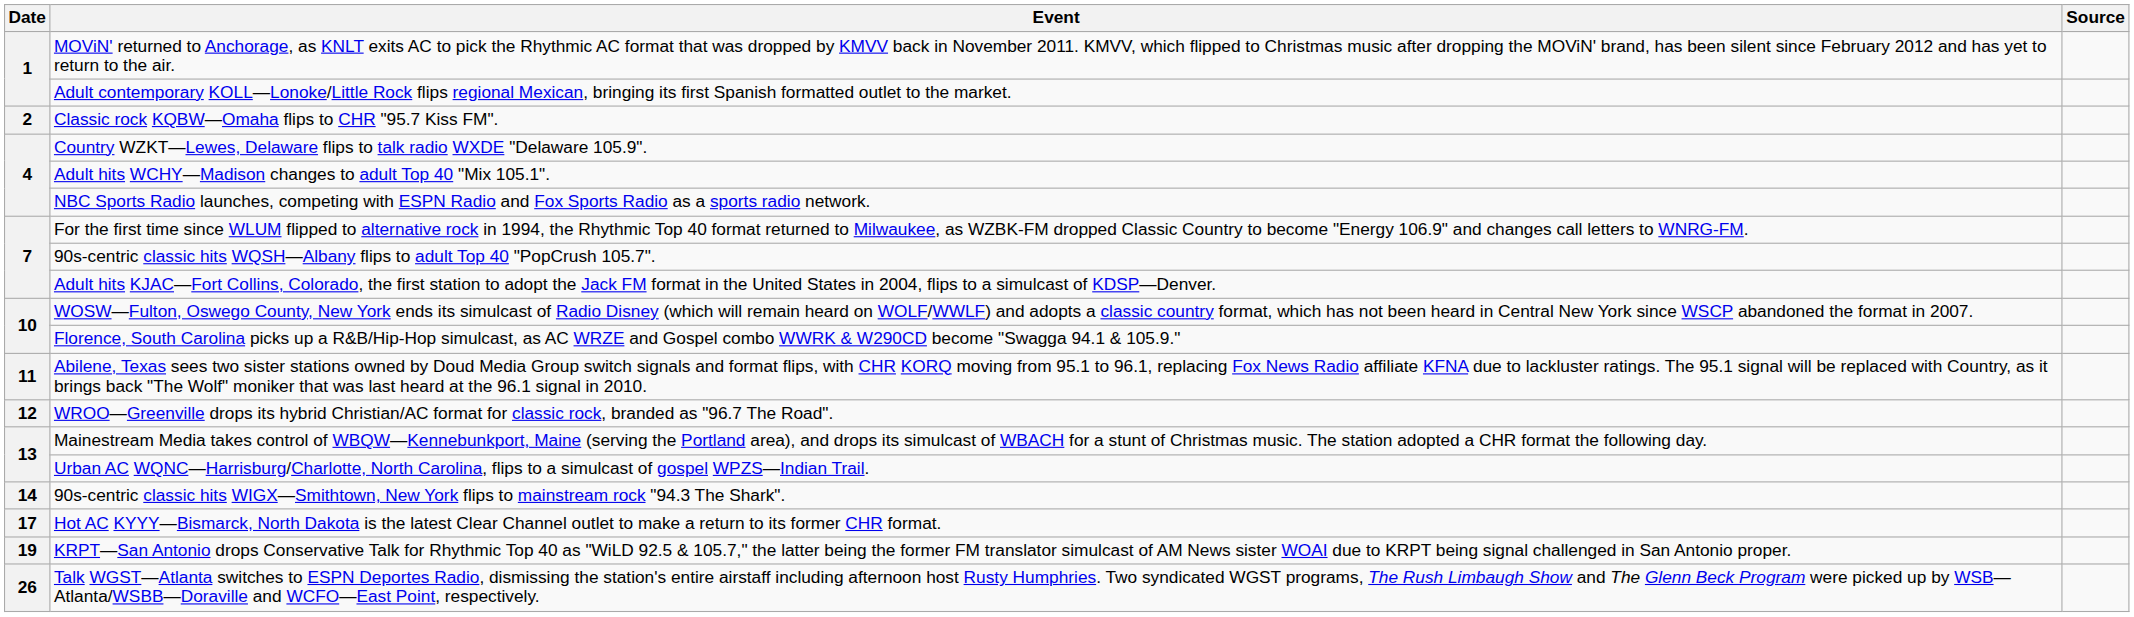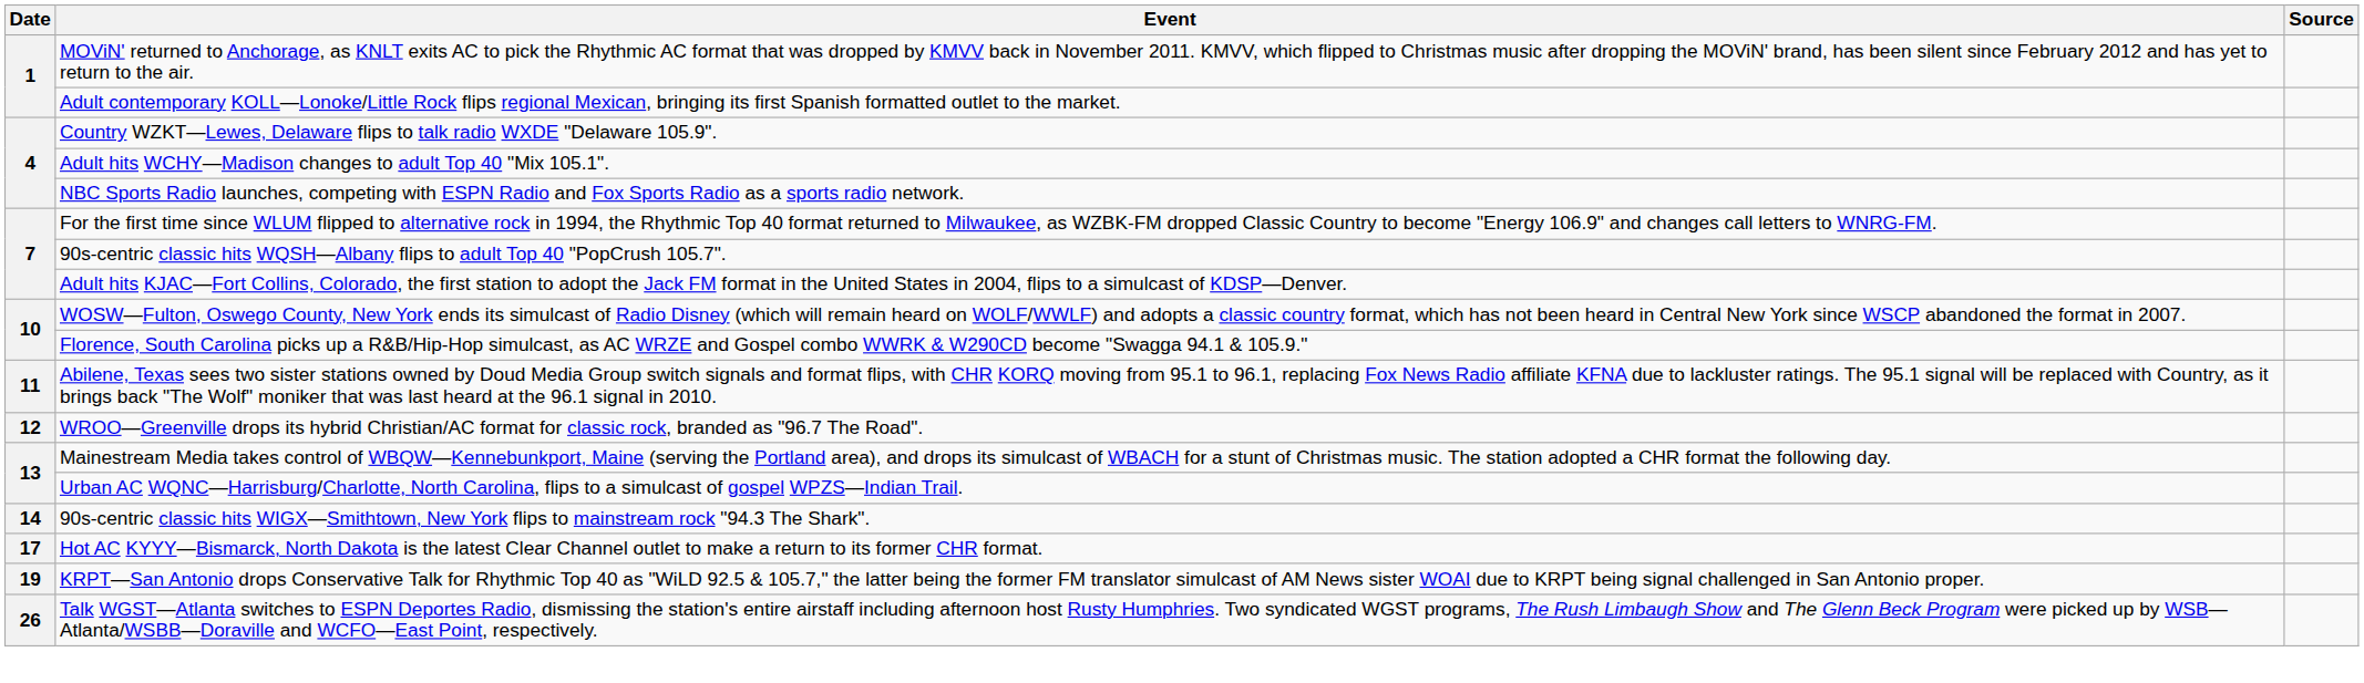- row: 2 | Classic rock KQBW—Omaha flips to CHR "95.7 Kiss FM".
